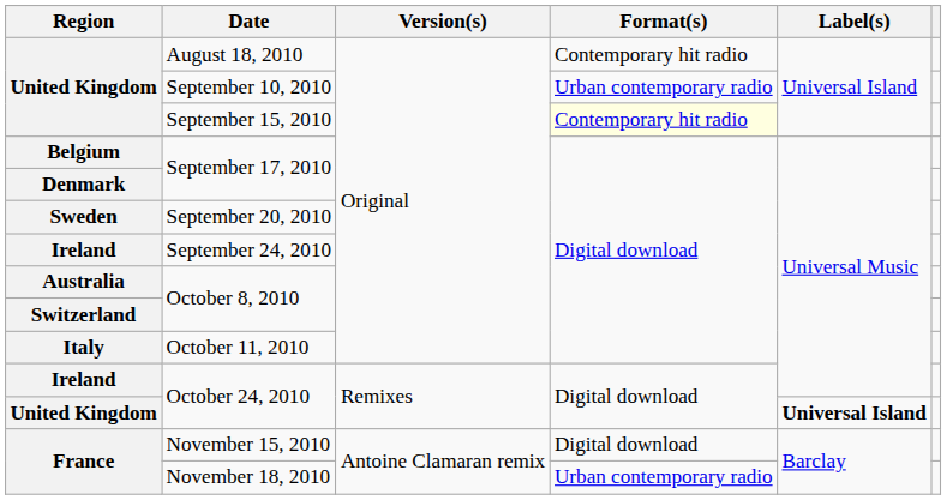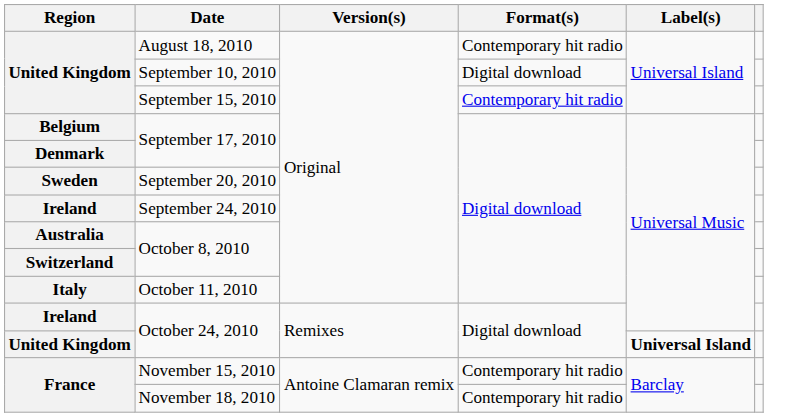September 10, 2010 | Format(s): Urban contemporary radio -> Digital download
September 15, 2010 | Format(s): lightyellow background -> no background
November 15, 2010 | Format(s): Digital download -> Contemporary hit radio
November 18, 2010 | Format(s): Urban contemporary radio -> Contemporary hit radio
